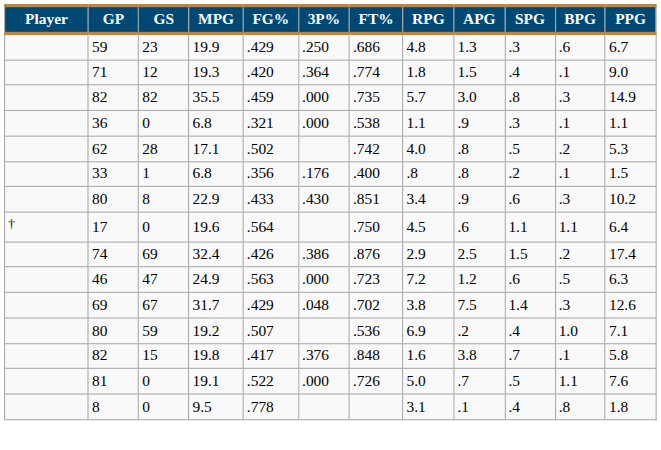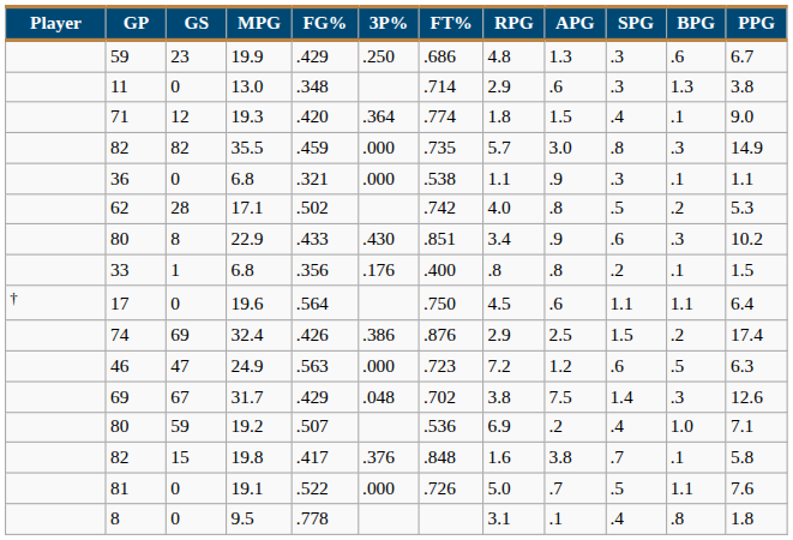+ row: 11 | 0 | 13.0 | .348 | .714 | 2.9 | .6 | .3 | 1.3 | 3.8
rows swapped: 22.9 <-> 33 / 6.8
